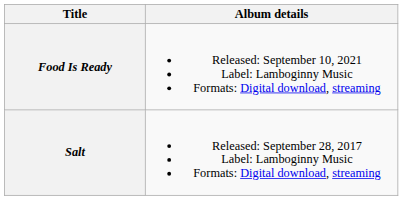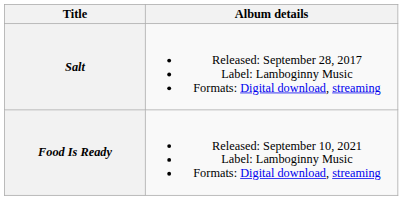rows swapped: Salt <-> Food Is Ready
